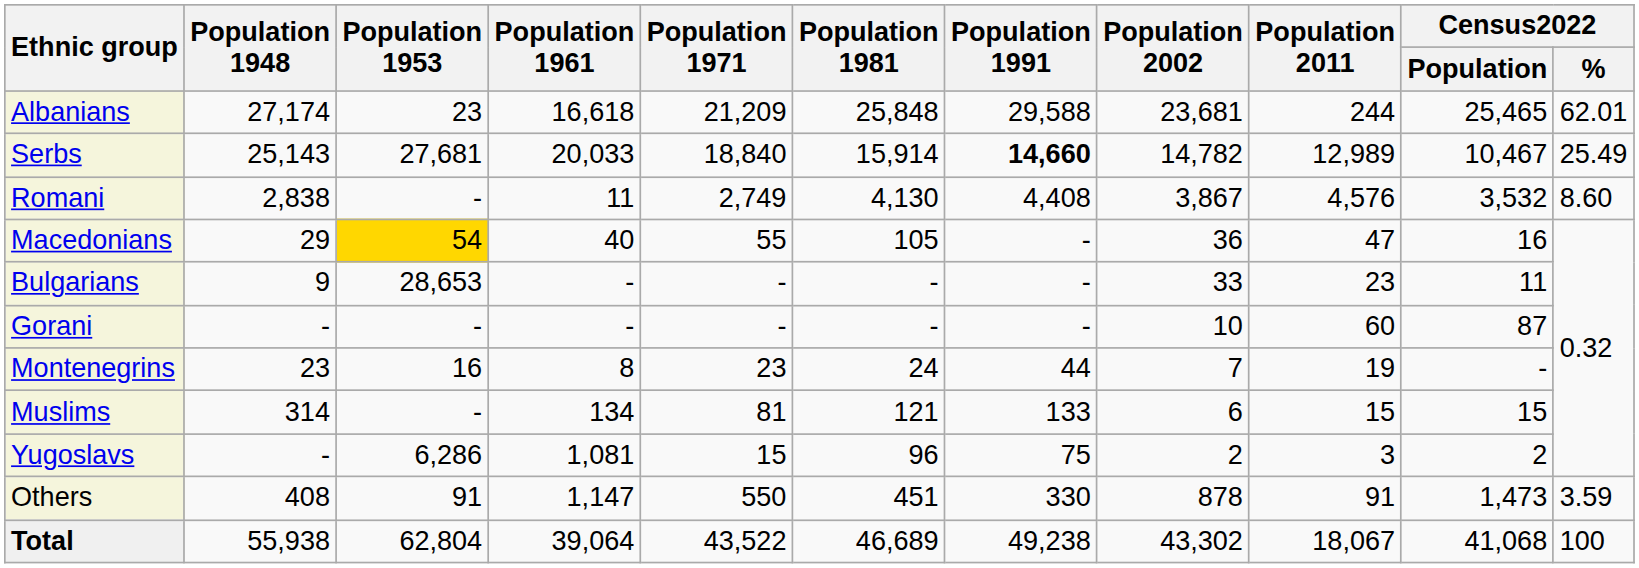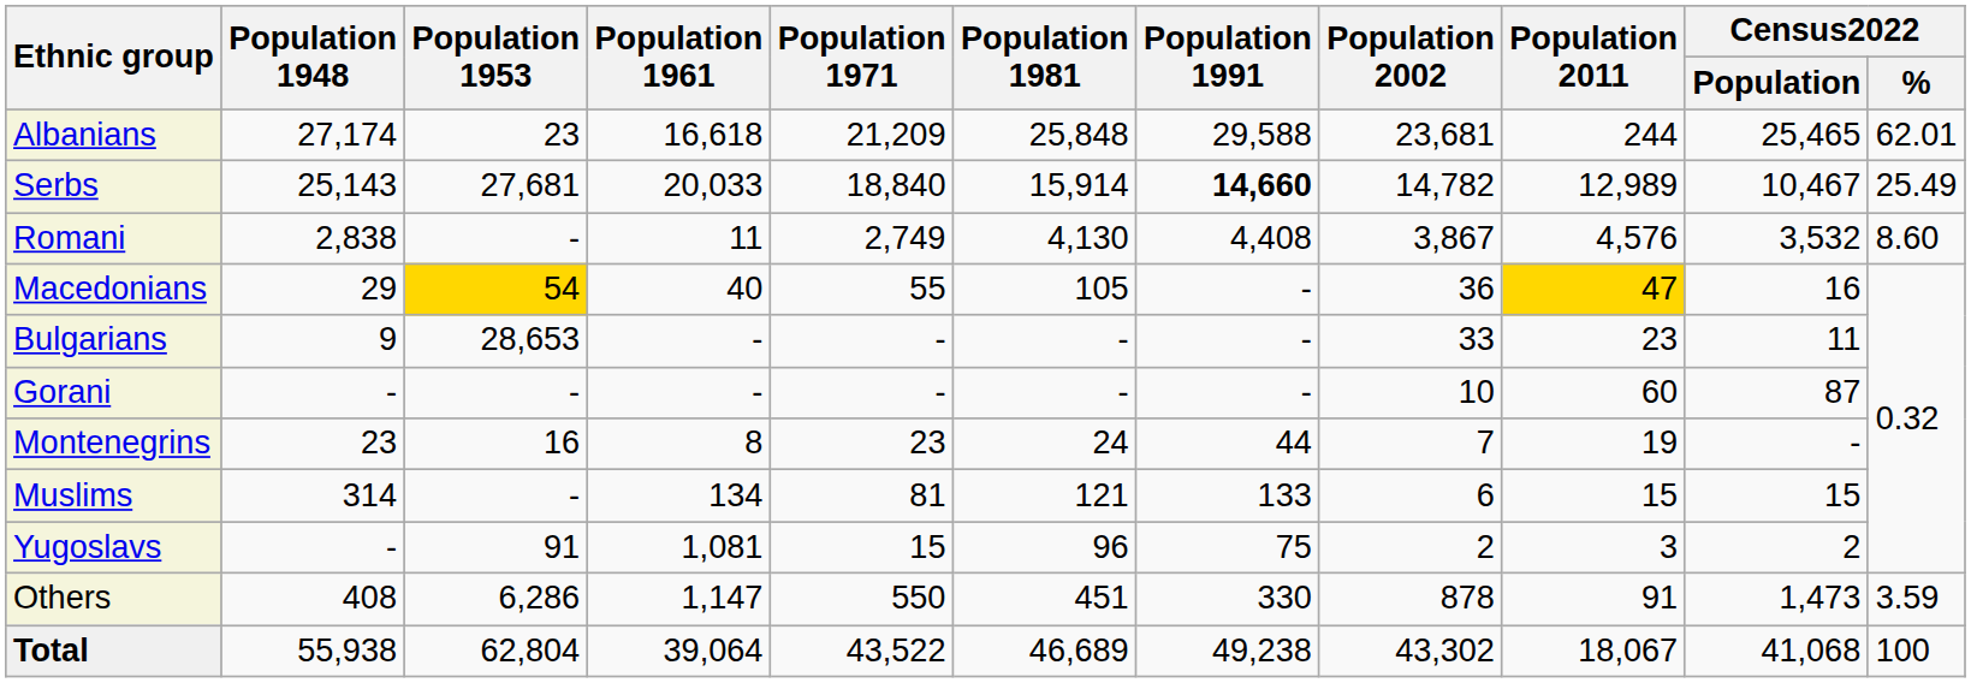Macedonians | Population 2011: no background -> gold background
Yugoslavs | Population 1953: 6,286 -> 91
Others | Population 1953: 91 -> 6,286
